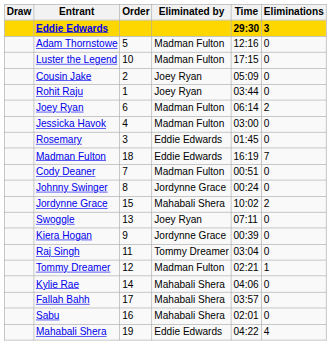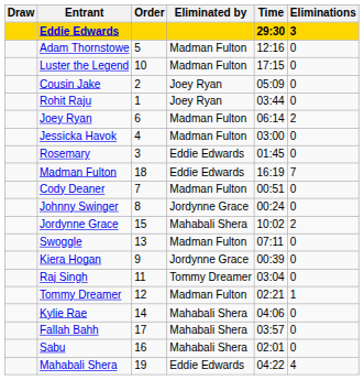Swoggle | Eliminated by: Joey Ryan -> Madman Fulton
